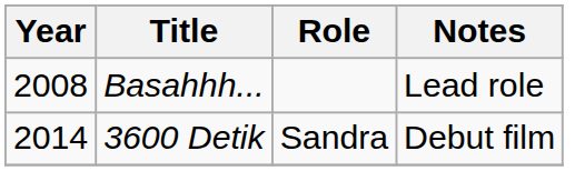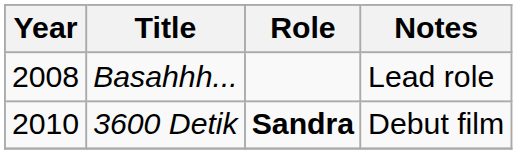3600 Detik | Year: 2014 -> 2010
3600 Detik | Role: normal -> bold
